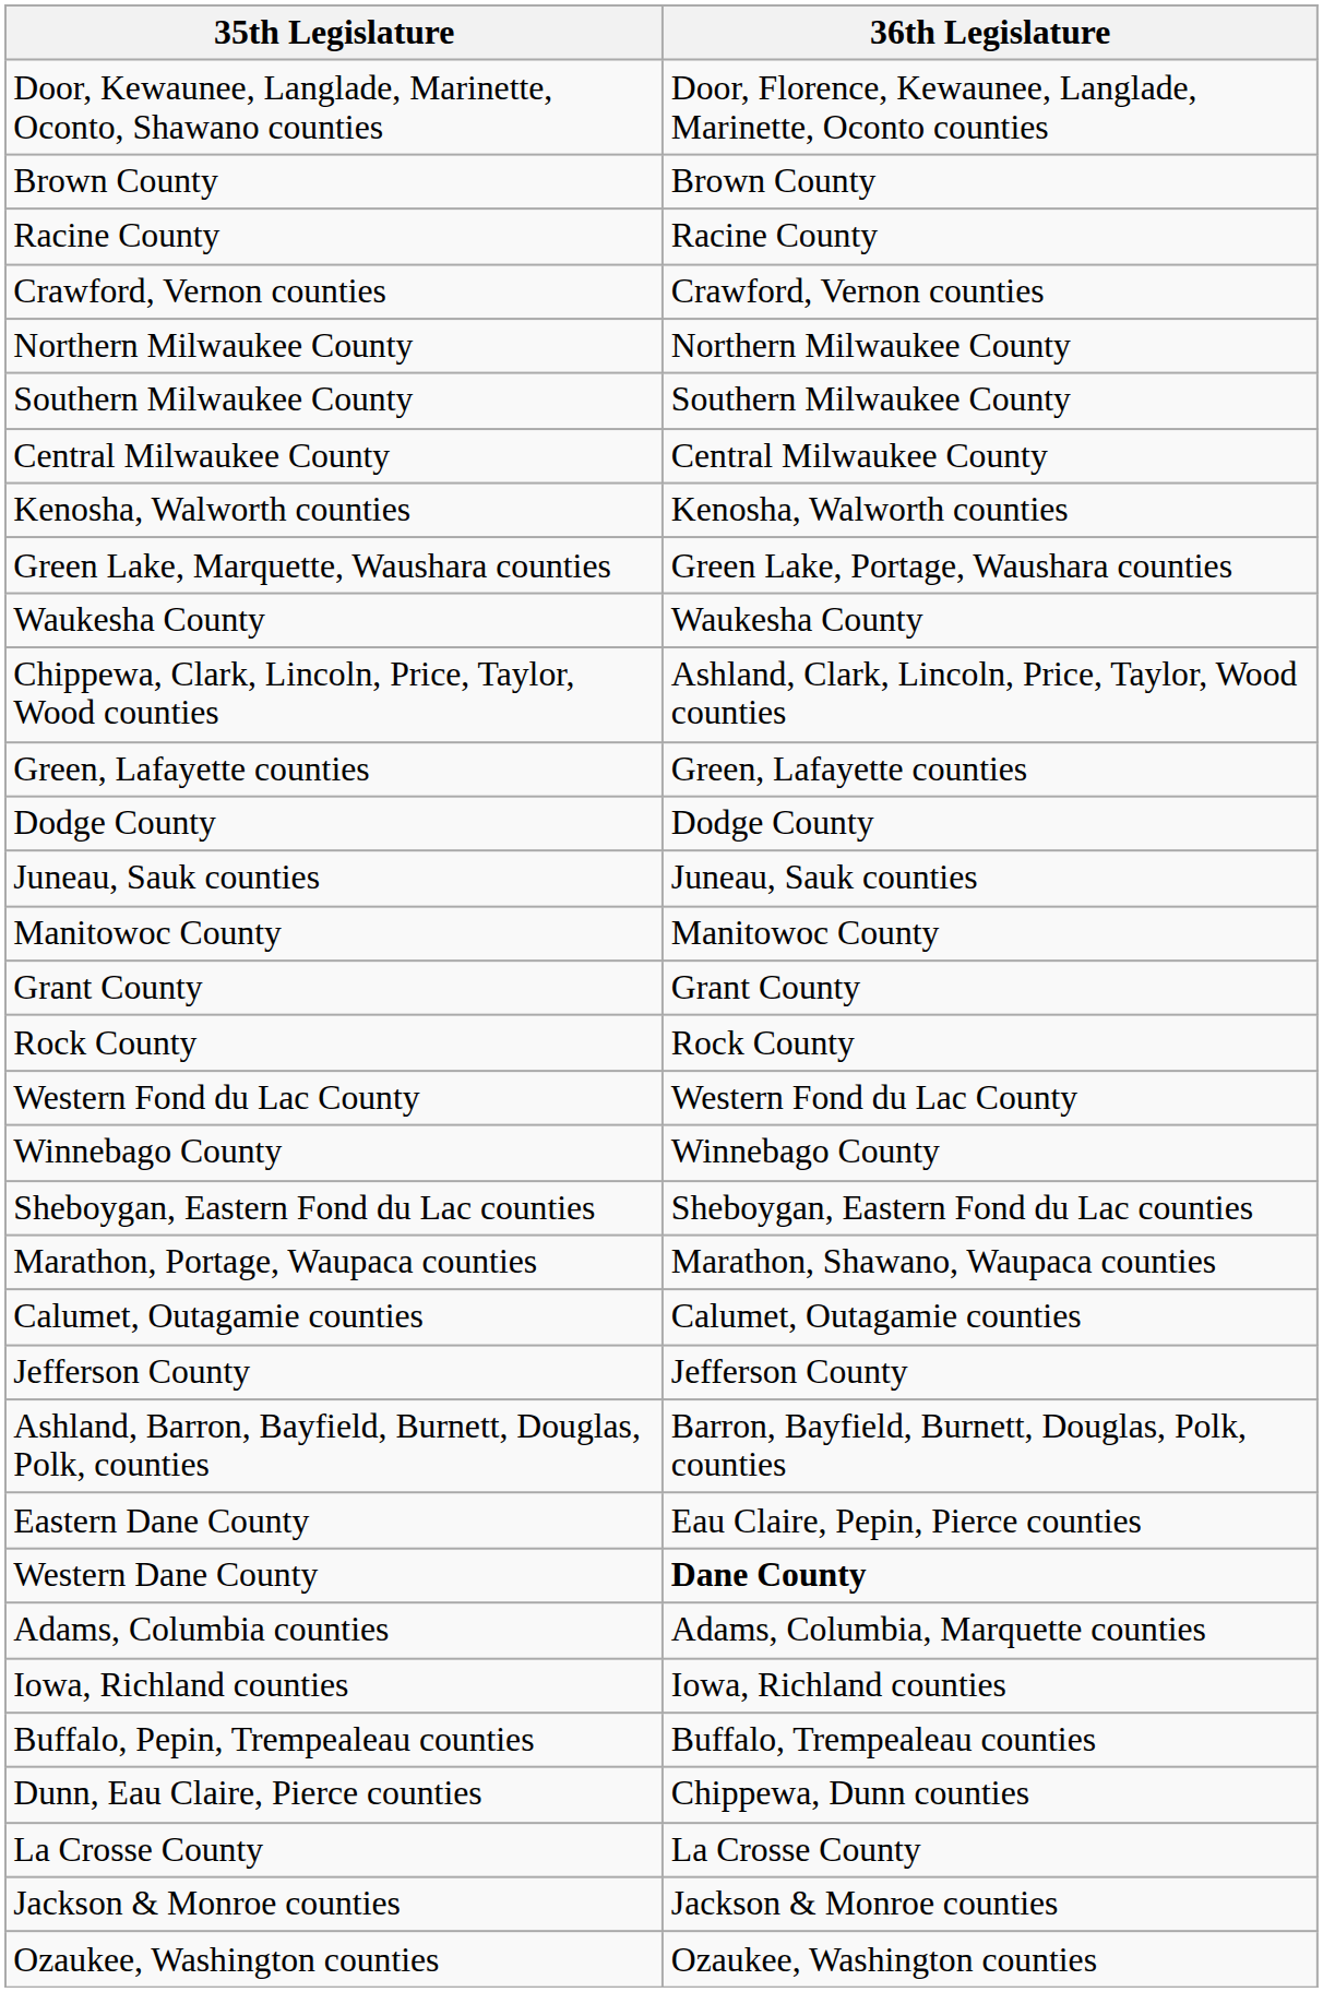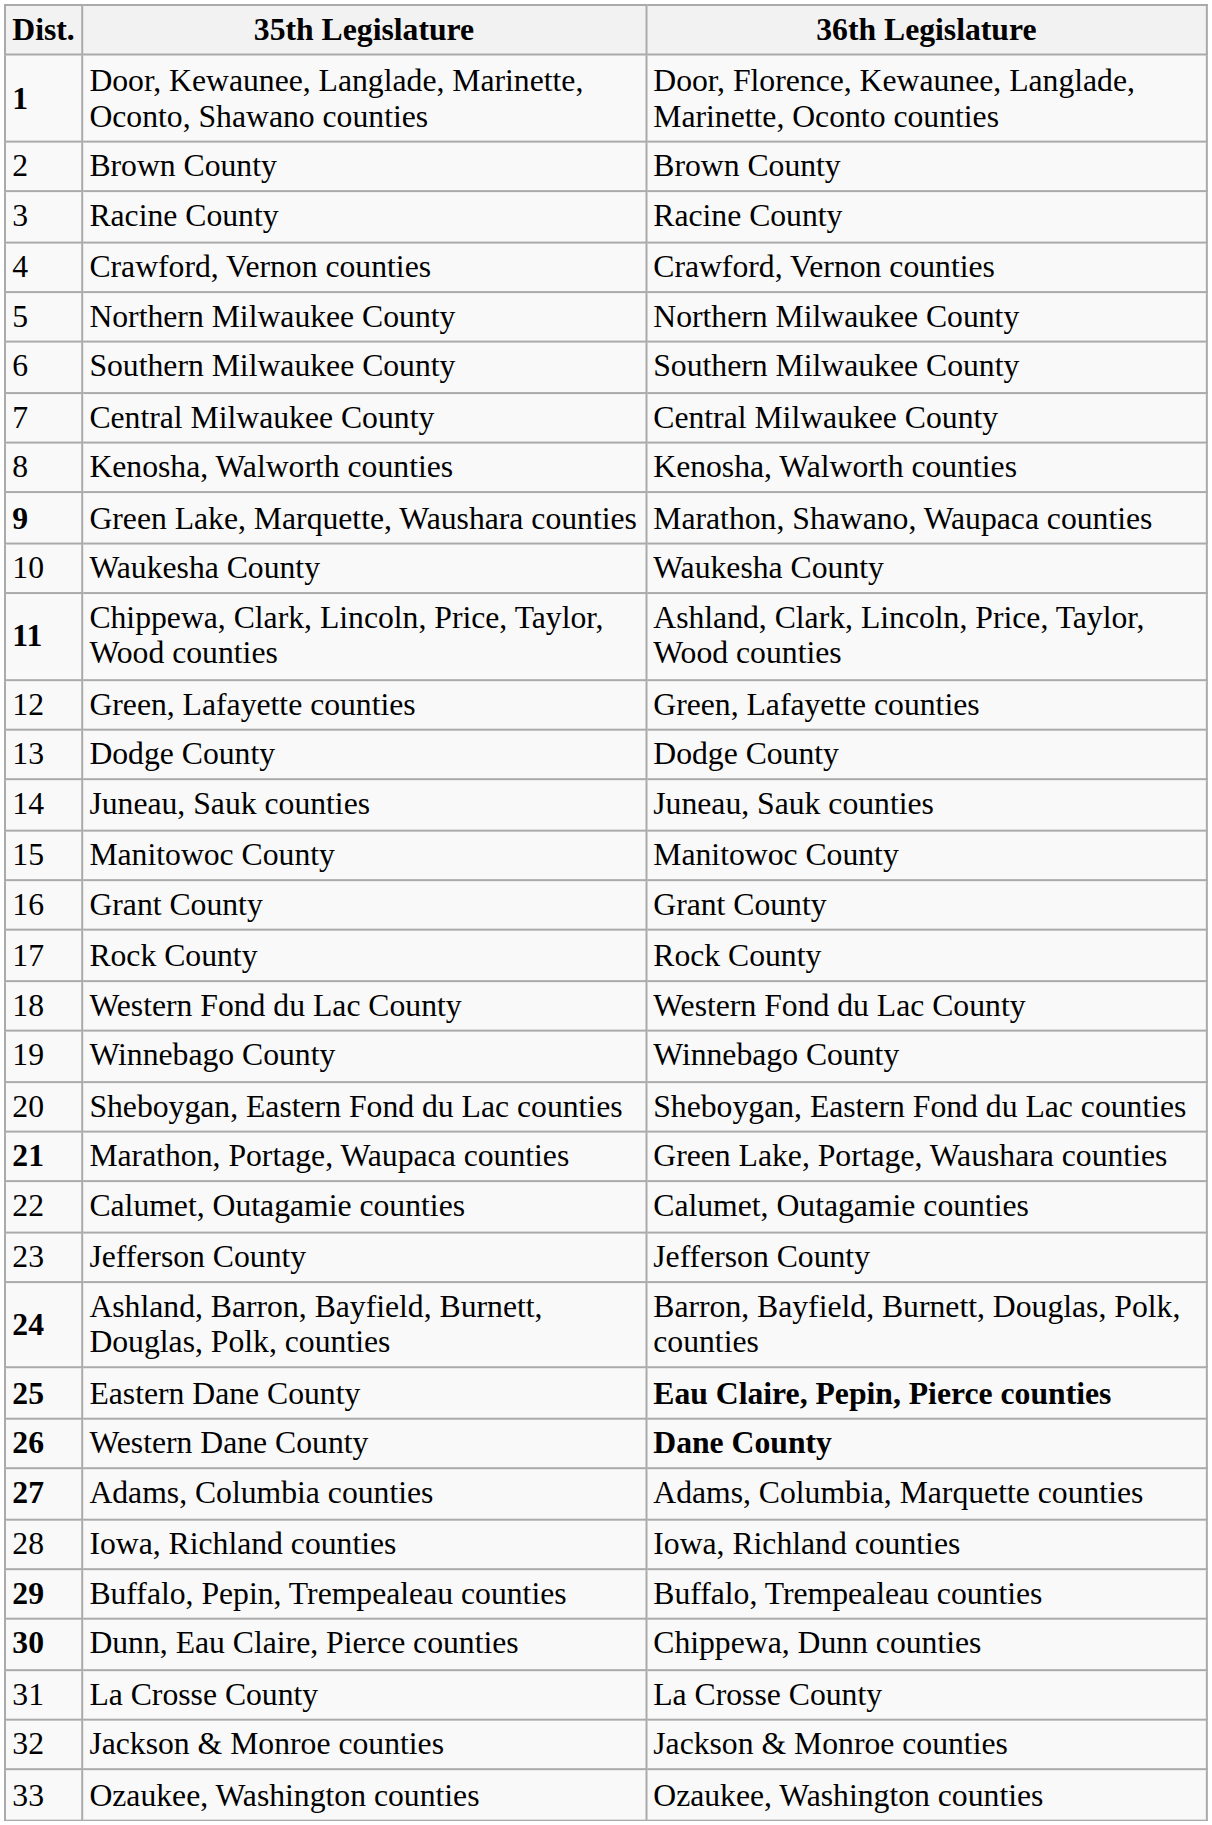+ column: Dist. | 1 | 2 | 3 | 4 | 5 | 6 | 7 | 8 | 9 | 10 | 11 | 12 | 13 | 14 | 15 | 16 | 17 | 18 | 19 | 20 | 21 | 22 | 23 | 24 | 25 | 26 | 27 | 28 | 29 | 30 | 31 | 32 | 33
Green Lake, Marquette, Waushara counties | 36th Legislature: Green Lake, Portage, Waushara counties -> Marathon, Shawano, Waupaca counties
Marathon, Portage, Waupaca counties | 36th Legislature: Marathon, Shawano, Waupaca counties -> Green Lake, Portage, Waushara counties
Eastern Dane County | 36th Legislature: normal -> bold
